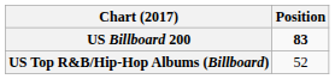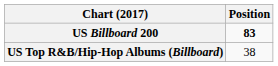US Top R&B/Hip-Hop Albums (Billboard) | Position: 52 -> 38
